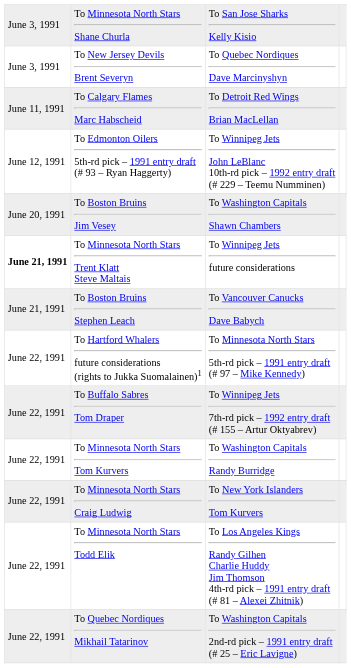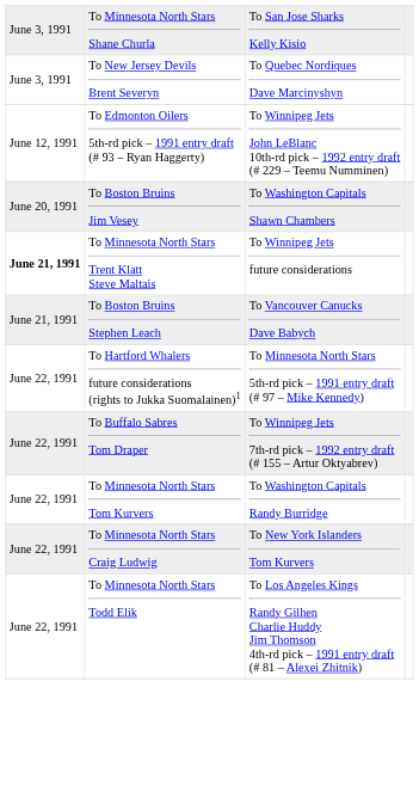- row: June 11, 1991 | To Calgary Flames Marc Habscheid | To Detroit Red Wings Brian MacLellan
- row: June 22, 1991 | To Quebec Nordiques Mikhail Tatarinov | To Washington Capitals 2nd-rd pick – 1991 entry draft (# 25 – Eric Lavigne)
